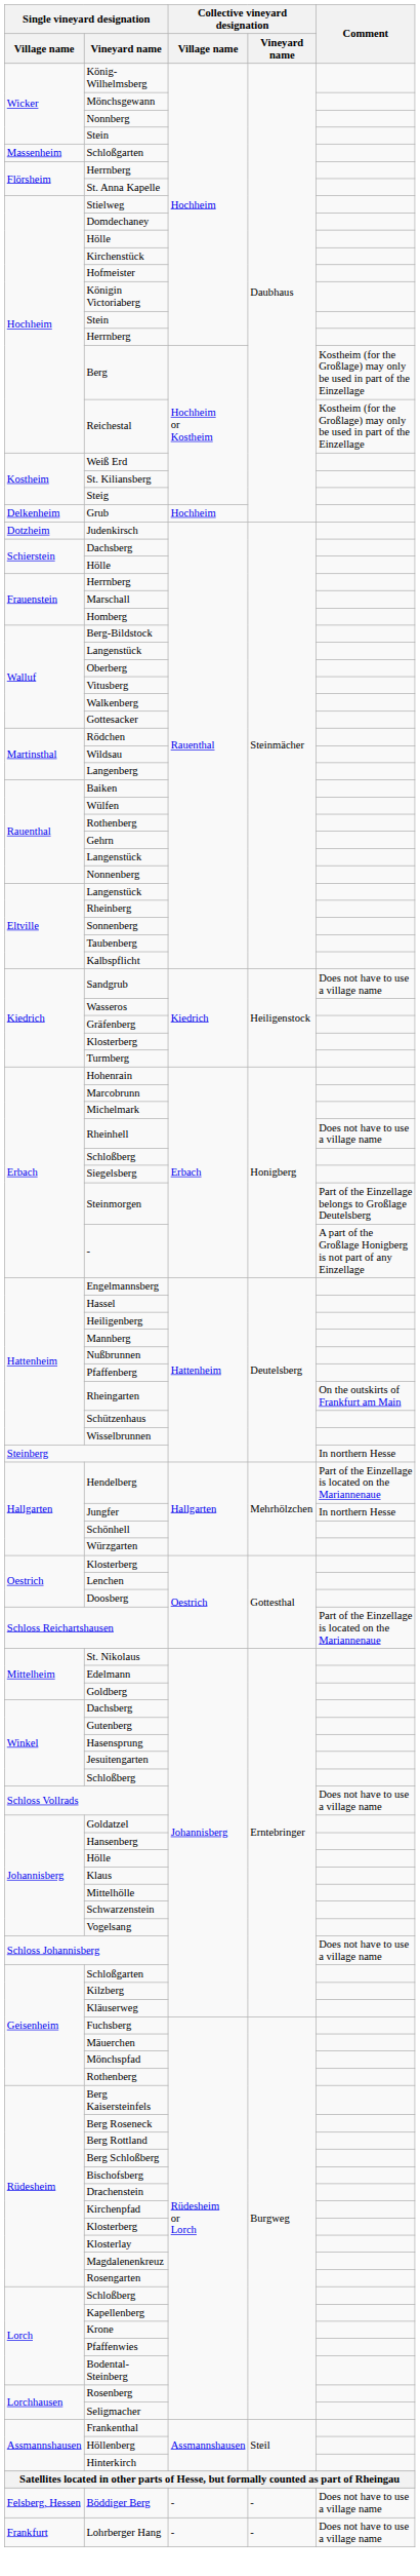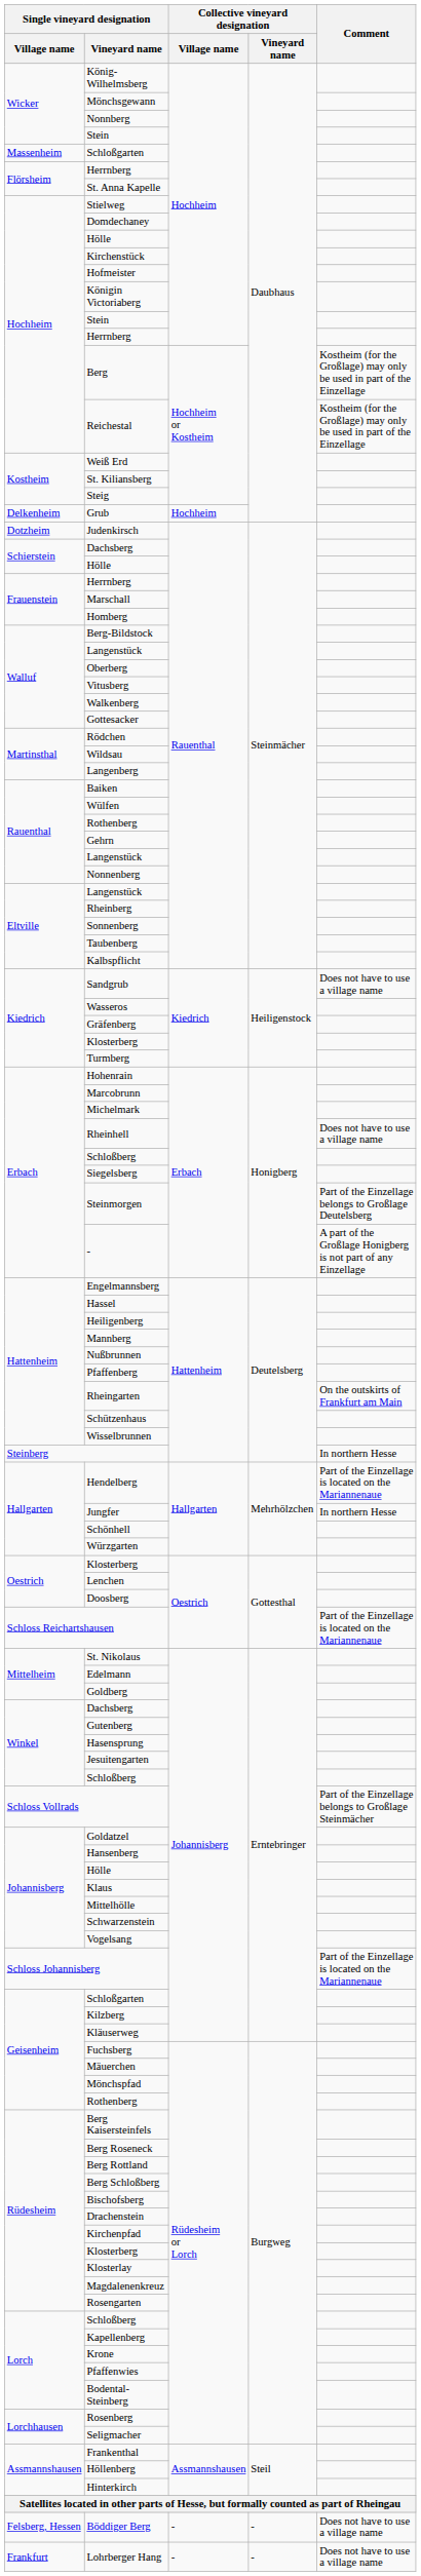Schloss Vollrads | Comment: Does not have to use a village name -> Part of the Einzellage belongs to Großlage Steinmächer
Schloss Johannisberg | Comment: Does not have to use a village name -> Part of the Einzellage is located on the Mariannenaue
